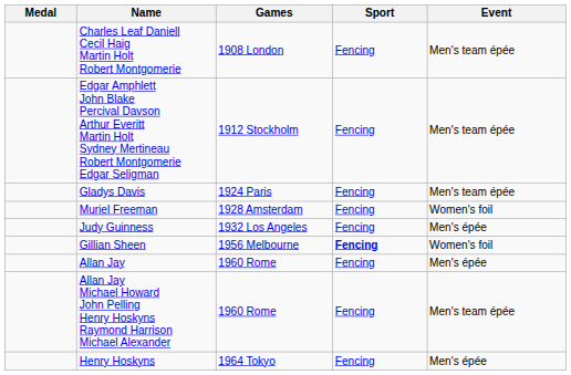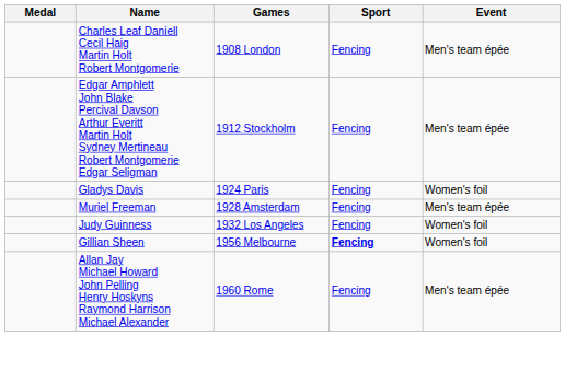Gladys Davis | Event: Men's team épée -> Women's foil
Muriel Freeman | Event: Women's foil -> Men's team épée
Judy Guinness | Event: Men's épée -> Women's foil
- row: Allan Jay | 1960 Rome | Fencing | Men's épée
- row: Henry Hoskyns | 1964 Tokyo | Fencing | Men's épée
